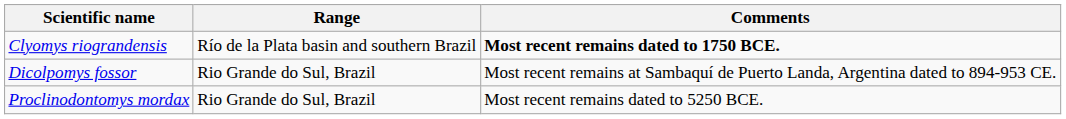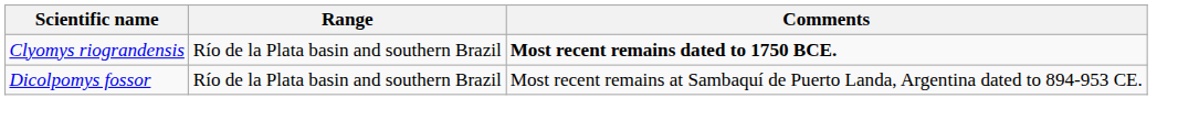Dicolpomys fossor | Range: Rio Grande do Sul, Brazil -> Río de la Plata basin and southern Brazil
- row: Proclinodontomys mordax | Rio Grande do Sul, Brazil | Most recent remains dated to 5250 BCE.
